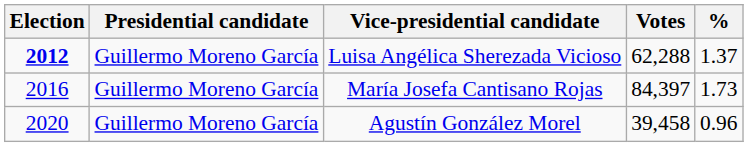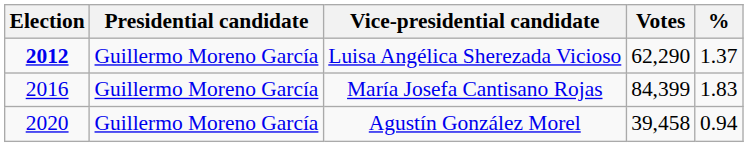Luisa Angélica Sherezada Vicioso | Votes: 62,288 -> 62,290
María Josefa Cantisano Rojas | Votes: 84,397 -> 84,399
María Josefa Cantisano Rojas | %: 1.73 -> 1.83
Agustín González Morel | %: 0.96 -> 0.94
